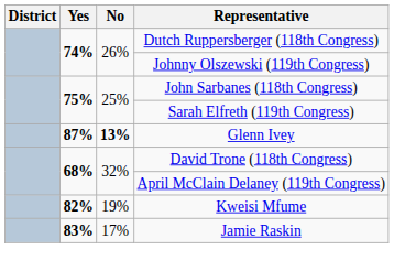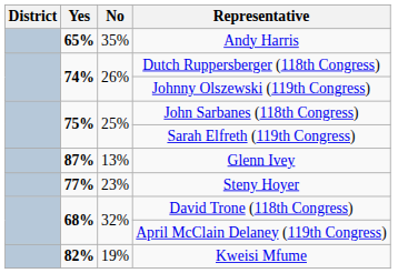+ row: 65% | 35% | Andy Harris
Glenn Ivey | No: bold -> normal
+ row: 77% | 23% | Steny Hoyer
- row: 83% | 17% | Jamie Raskin
